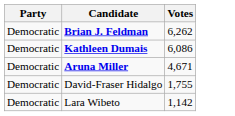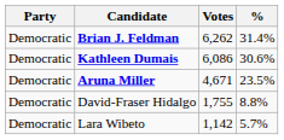+ column: % | 31.4% | 30.6% | 23.5% | 8.8% | 5.7%
